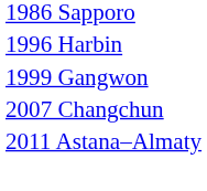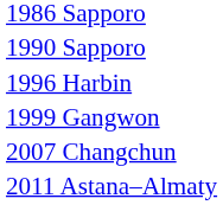+ row: 1990 Sapporo
